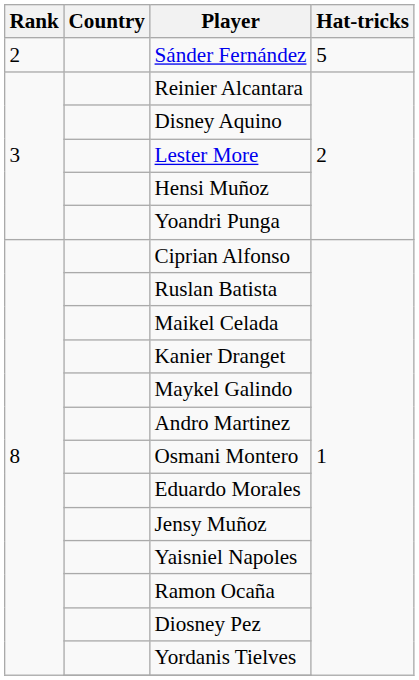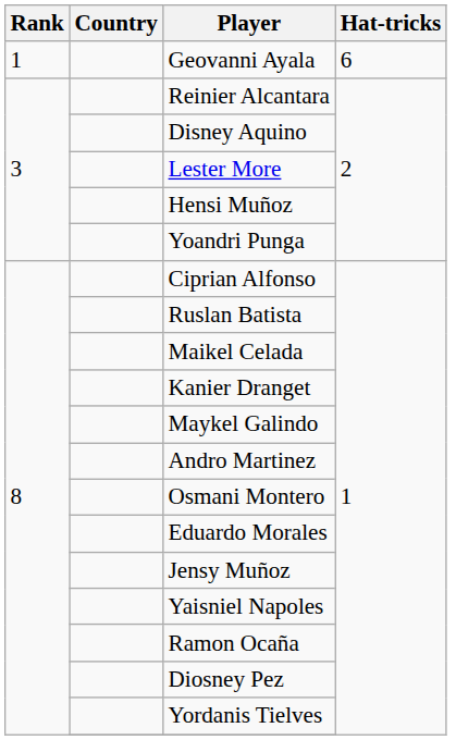+ row: 1 | Geovanni Ayala | 6
- row: 2 | Sánder Fernández | 5
